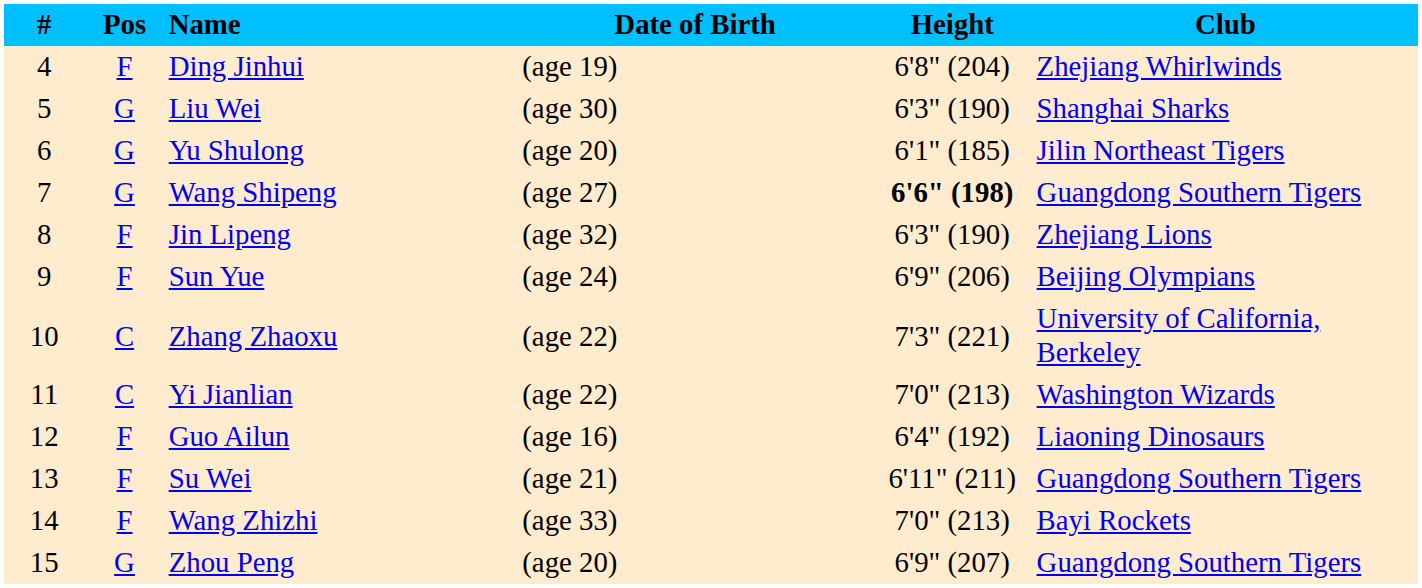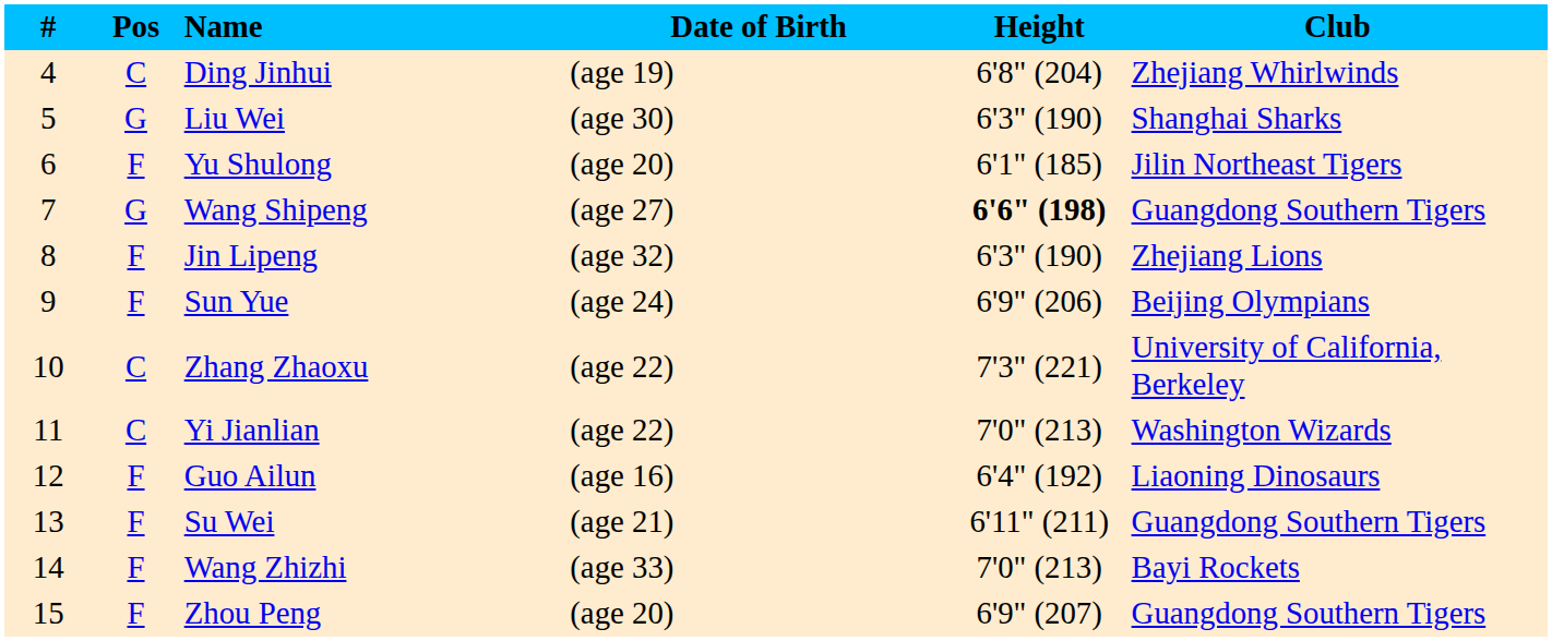Ding Jinhui | Pos: F -> C
Yu Shulong | Pos: G -> F
Zhou Peng | Pos: G -> F
